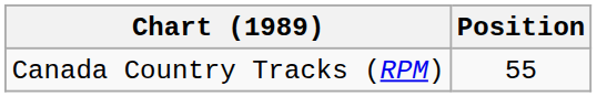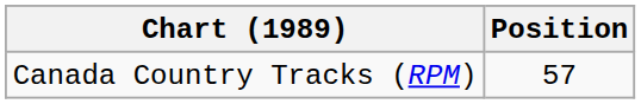Canada Country Tracks (RPM) | Position: 55 -> 57
